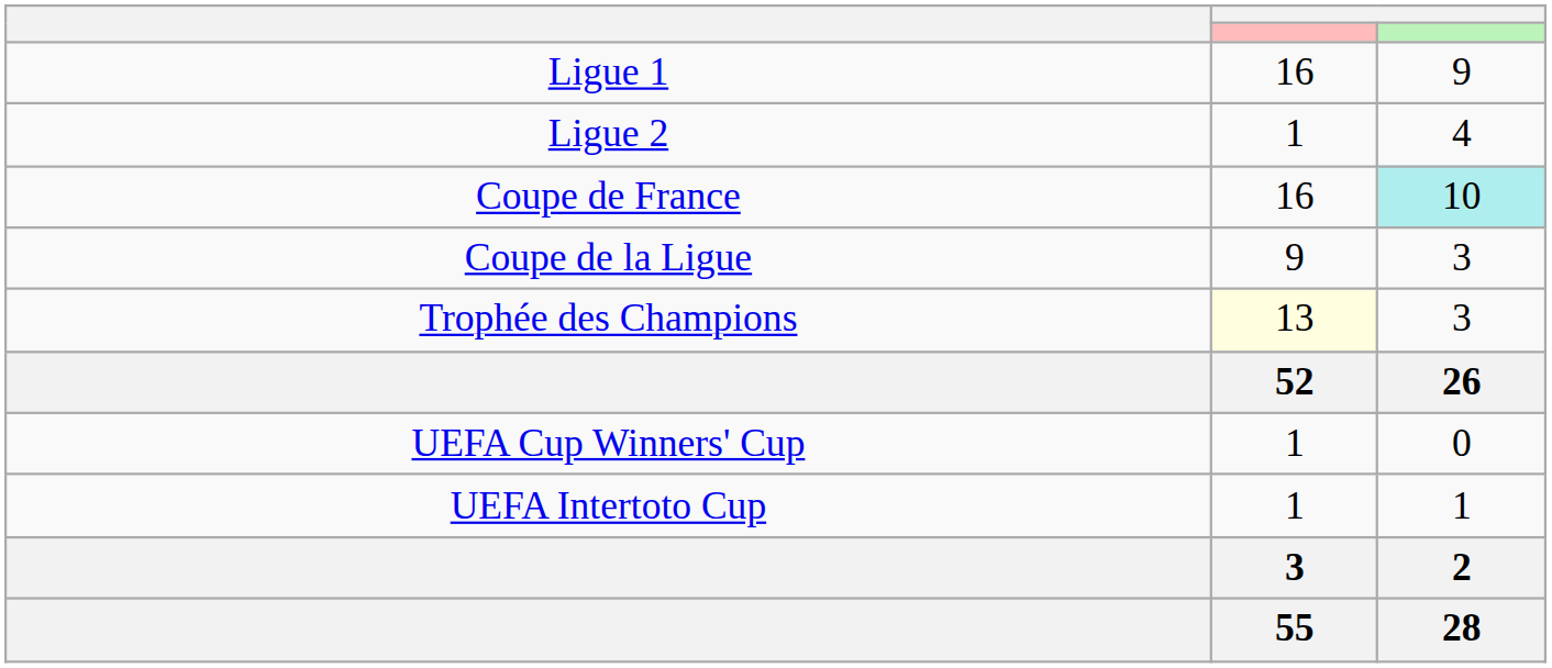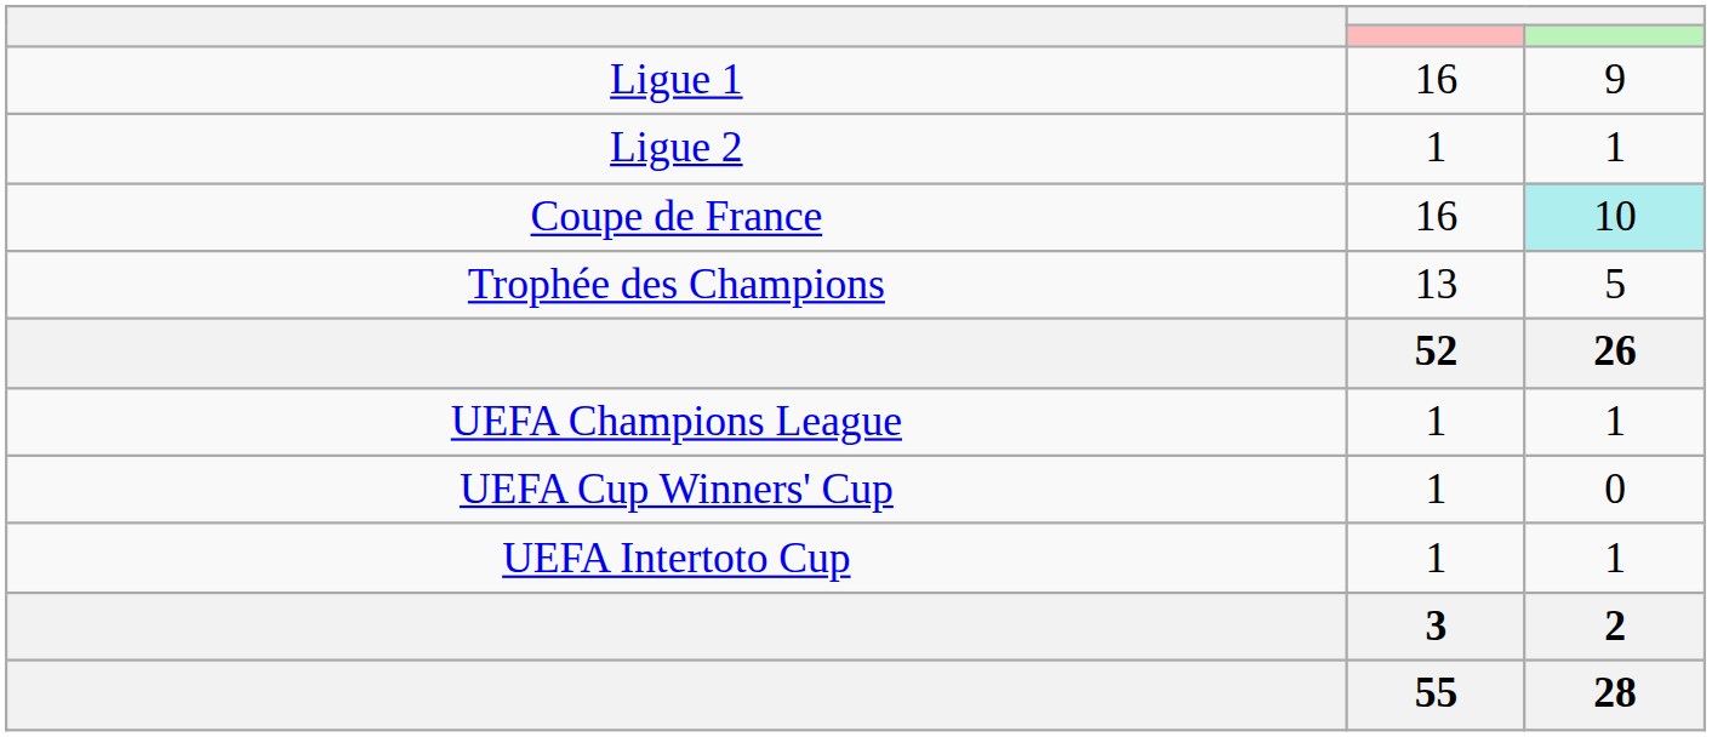Ligue 2 | column 3: 4 -> 1
- row: Coupe de la Ligue | 9 | 3
Trophée des Champions | column 2: lightyellow background -> no background
Trophée des Champions | column 3: 3 -> 5
+ row: UEFA Champions League | 1 | 1
